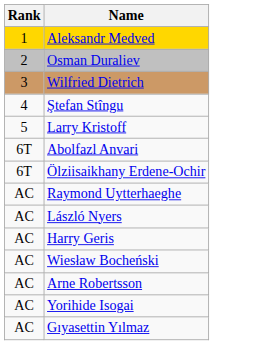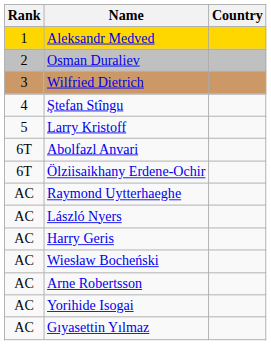+ column: Country
